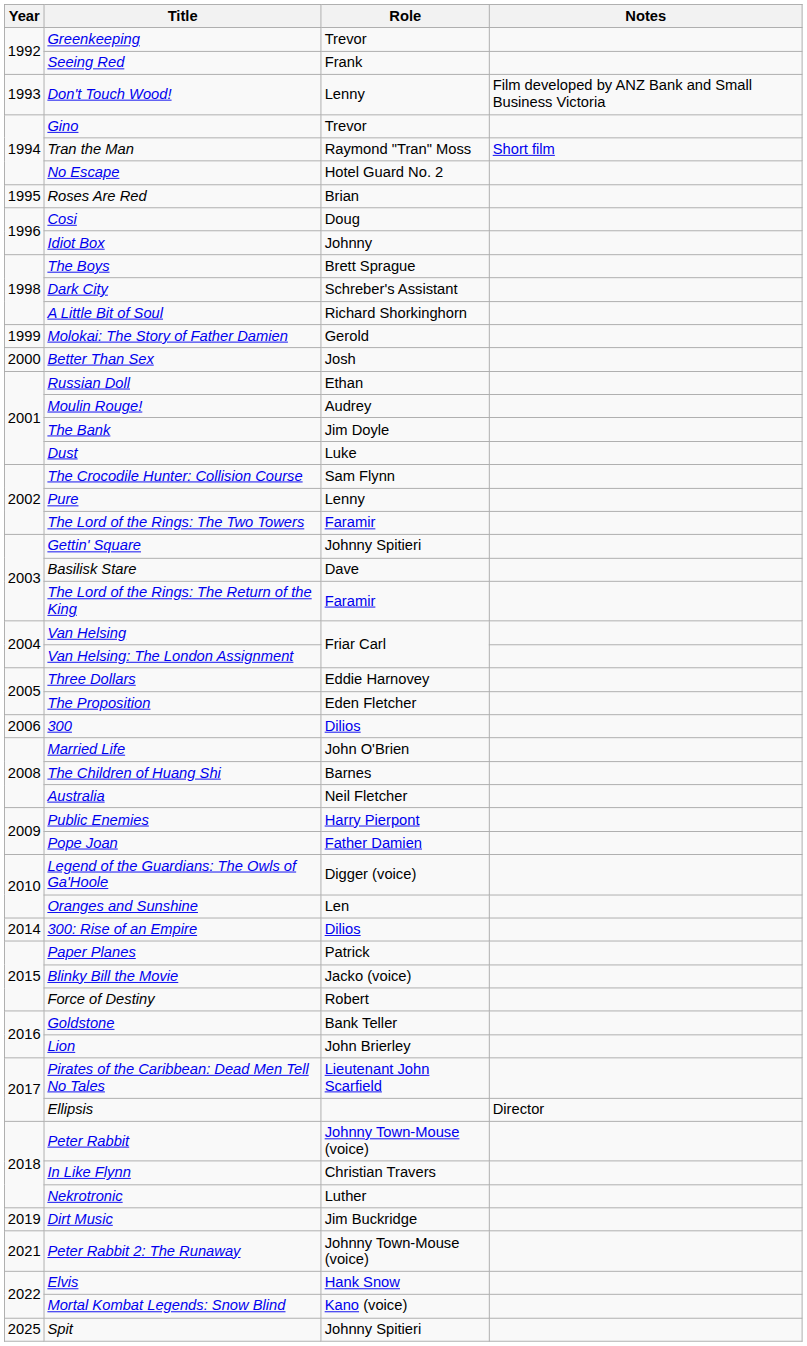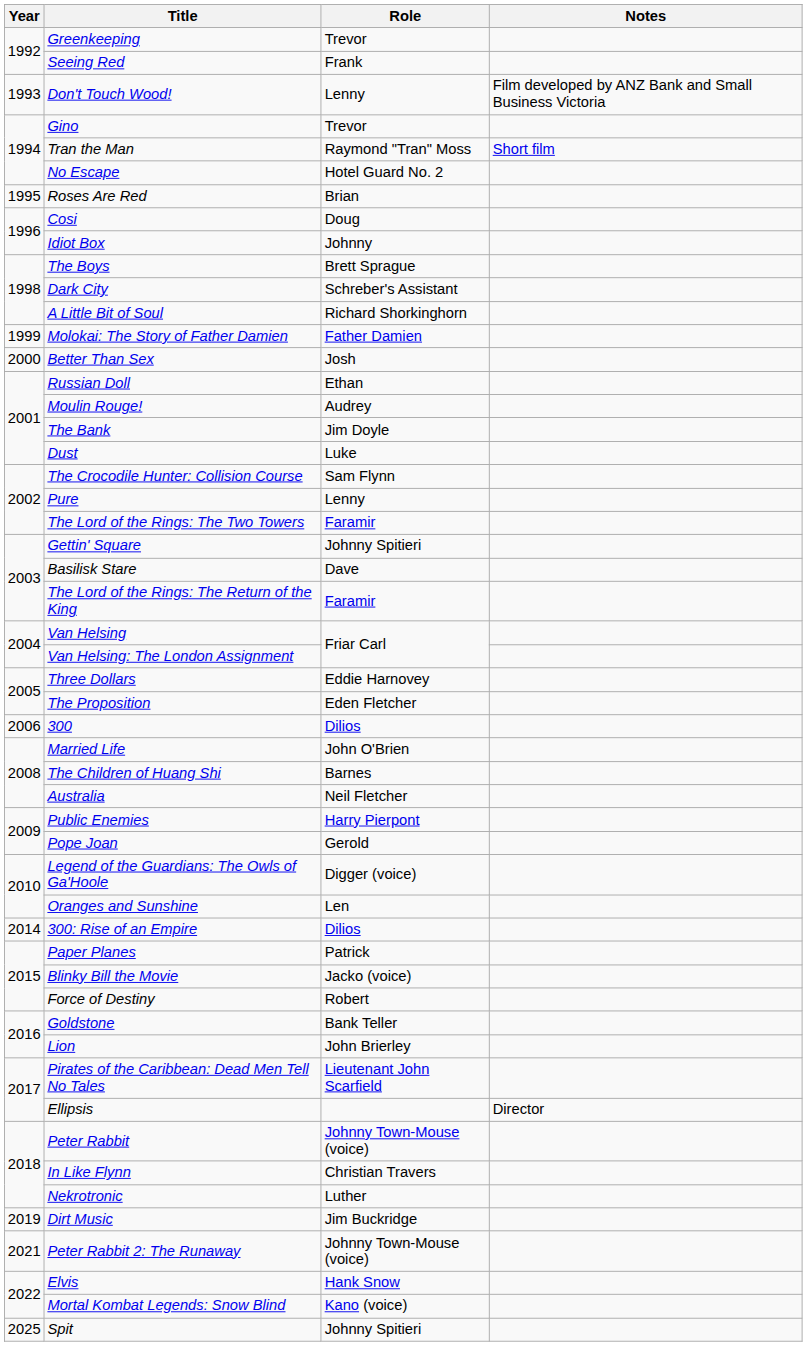Molokai: The Story of Father Damien | Role: Gerold -> Father Damien
Pope Joan | Role: Father Damien -> Gerold
